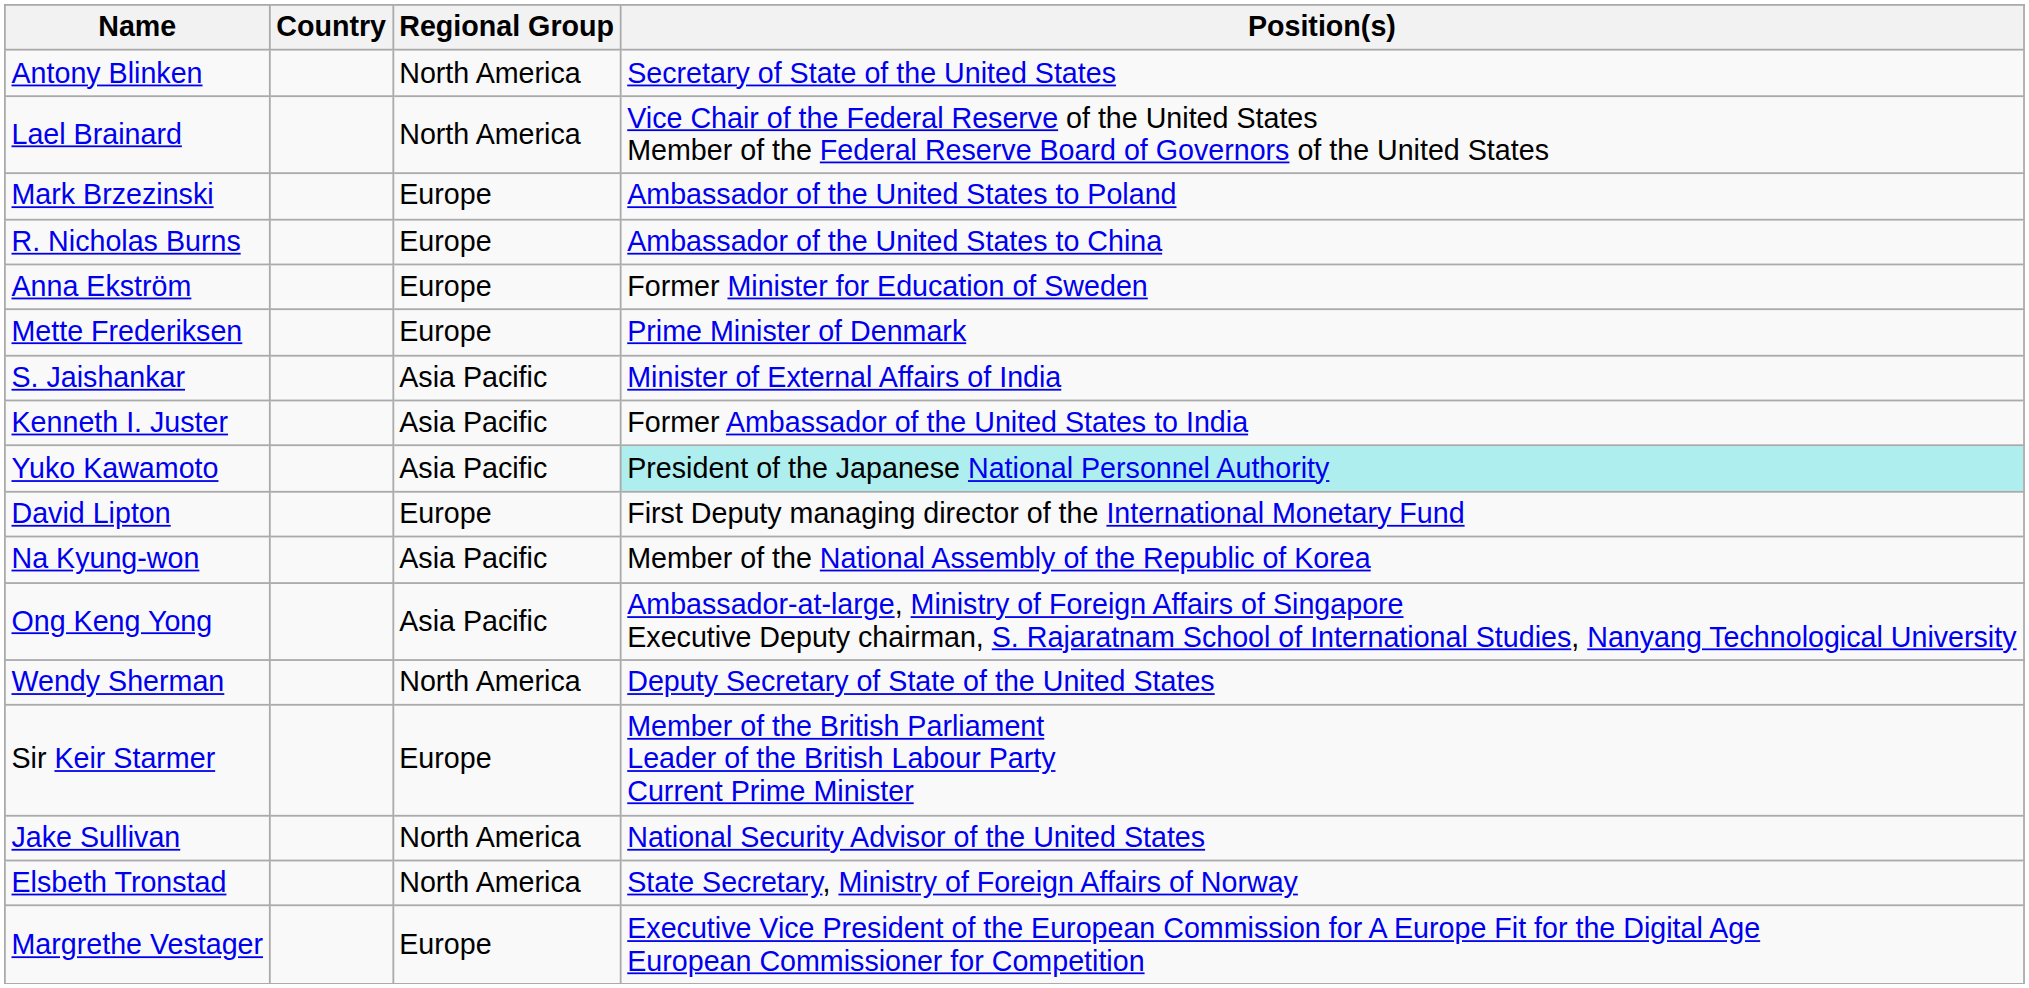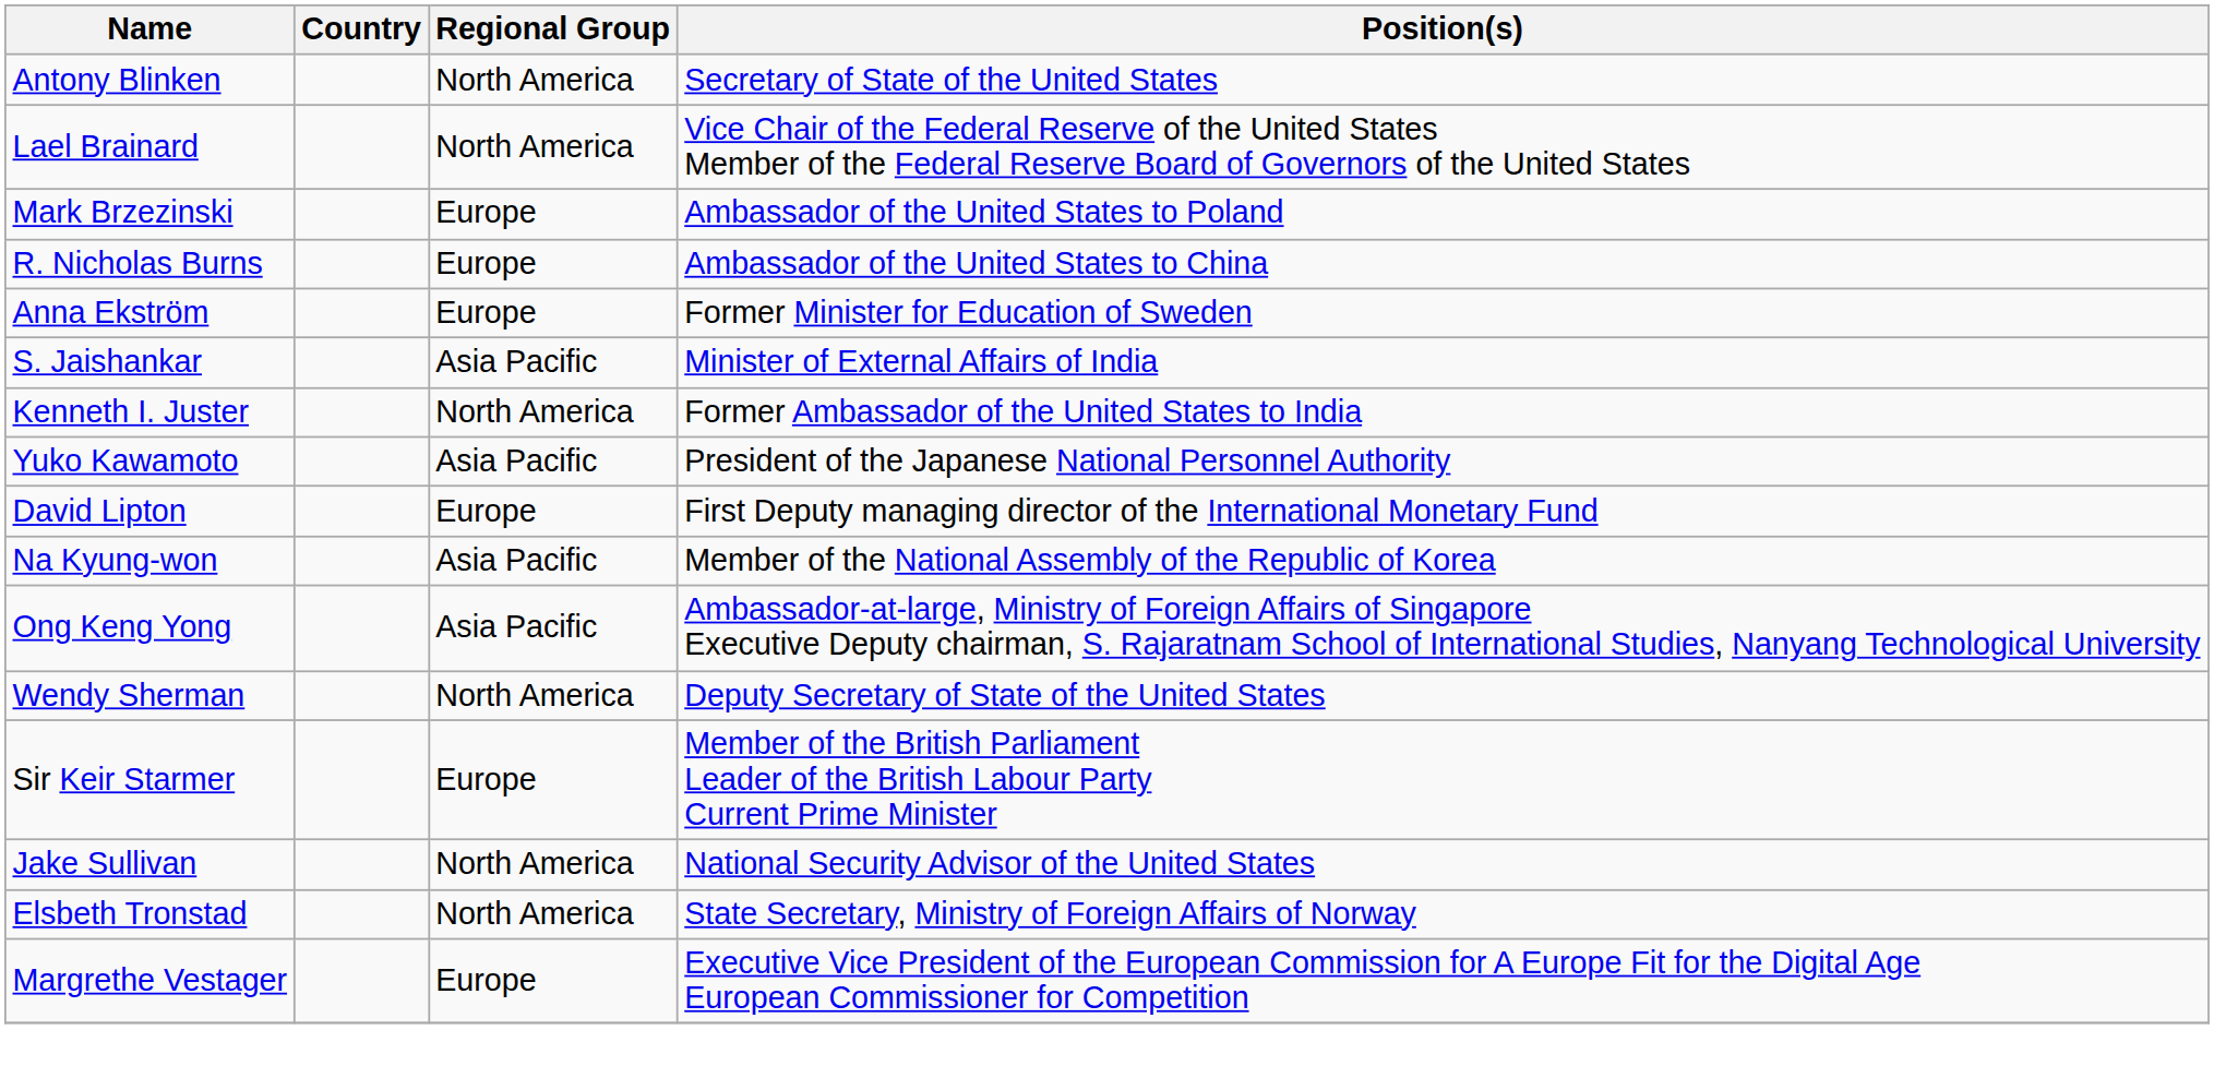- row: Mette Frederiksen | Europe | Prime Minister of Denmark
Kenneth I. Juster | Regional Group: Asia Pacific -> North America
Yuko Kawamoto | Position(s): paleturquoise background -> no background
